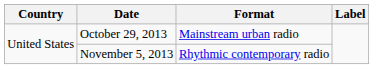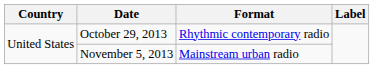October 29, 2013 | Format: Mainstream urban radio -> Rhythmic contemporary radio
November 5, 2013 | Format: Rhythmic contemporary radio -> Mainstream urban radio
